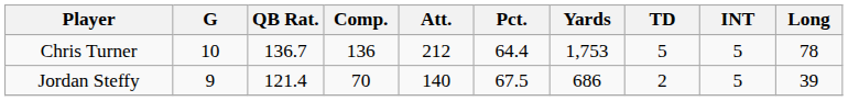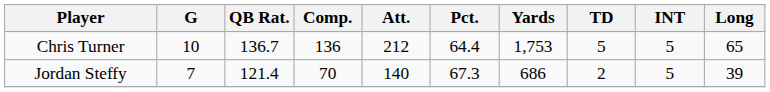Chris Turner | Long: 78 -> 65
Jordan Steffy | G: 9 -> 7
Jordan Steffy | Pct.: 67.5 -> 67.3
